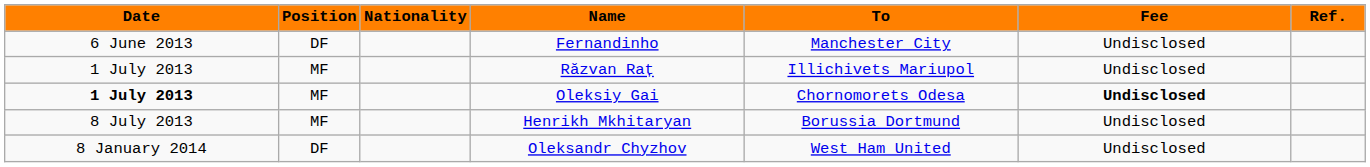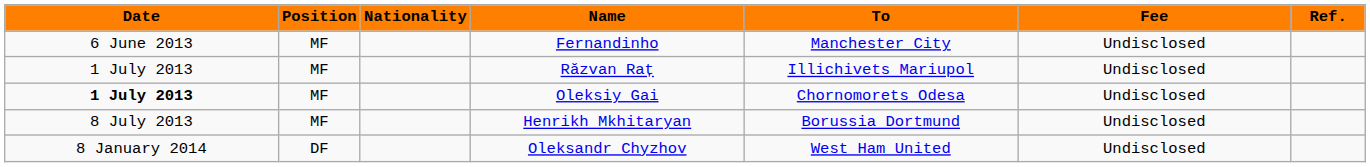Fernandinho | Position: DF -> MF
Oleksiy Gai | Fee: bold -> normal
